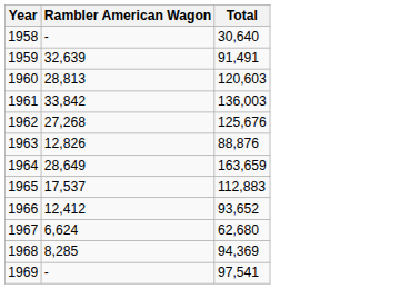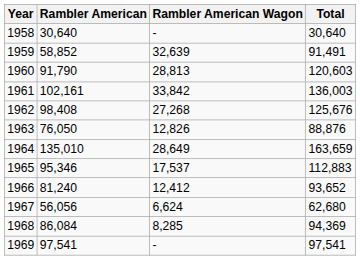+ column: Rambler American | 30,640 | 58,852 | 91,790 | 102,161 | 98,408 | 76,050 | 135,010 | 95,346 | 81,240 | 56,056 | 86,084 | 97,541
